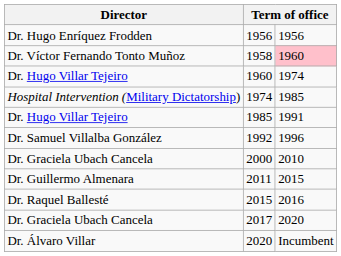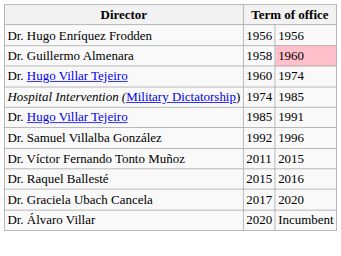1958 | Director: Dr. Víctor Fernando Tonto Muñoz -> Dr. Guillermo Almenara
- row: Dr. Graciela Ubach Cancela | 2000 | 2010
2011 | Director: Dr. Guillermo Almenara -> Dr. Víctor Fernando Tonto Muñoz
